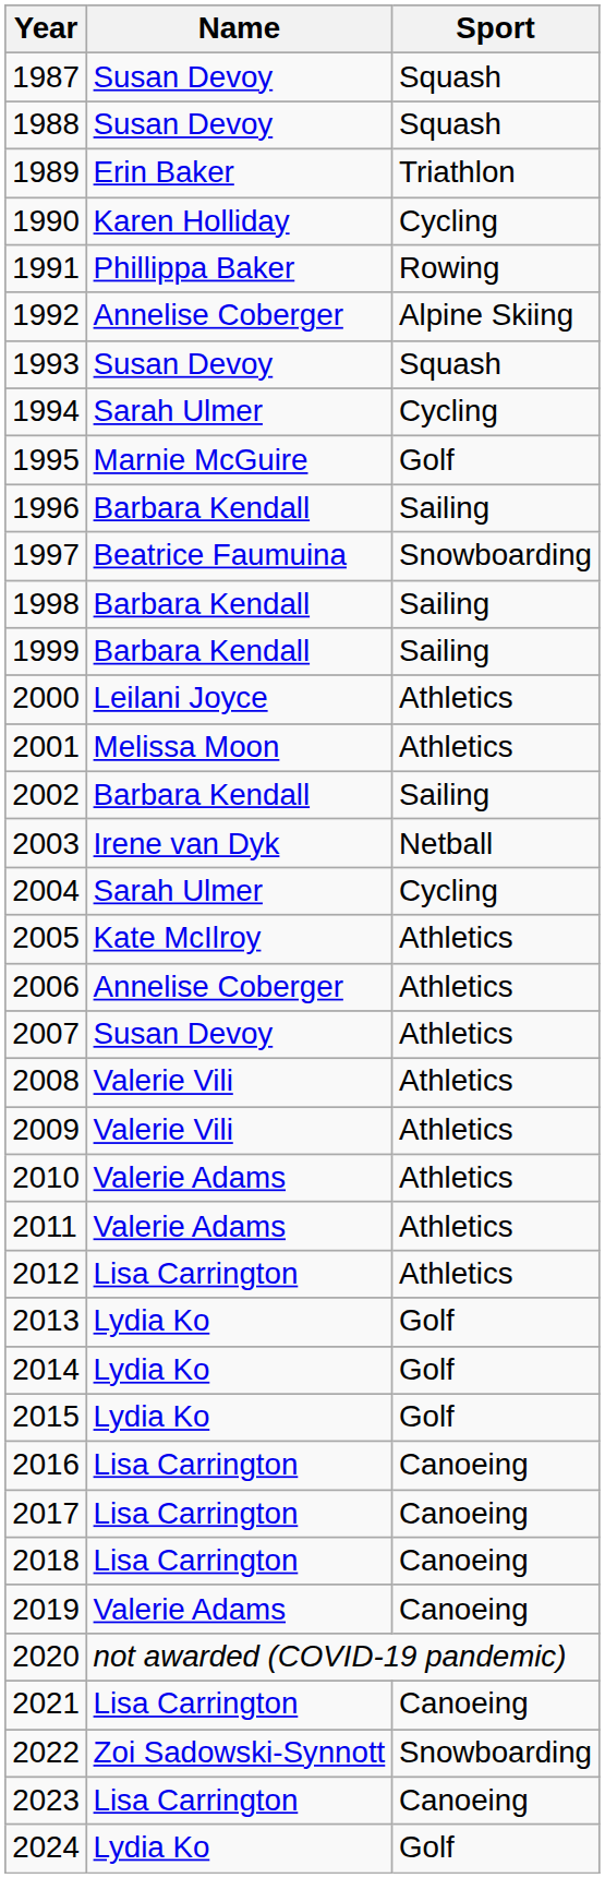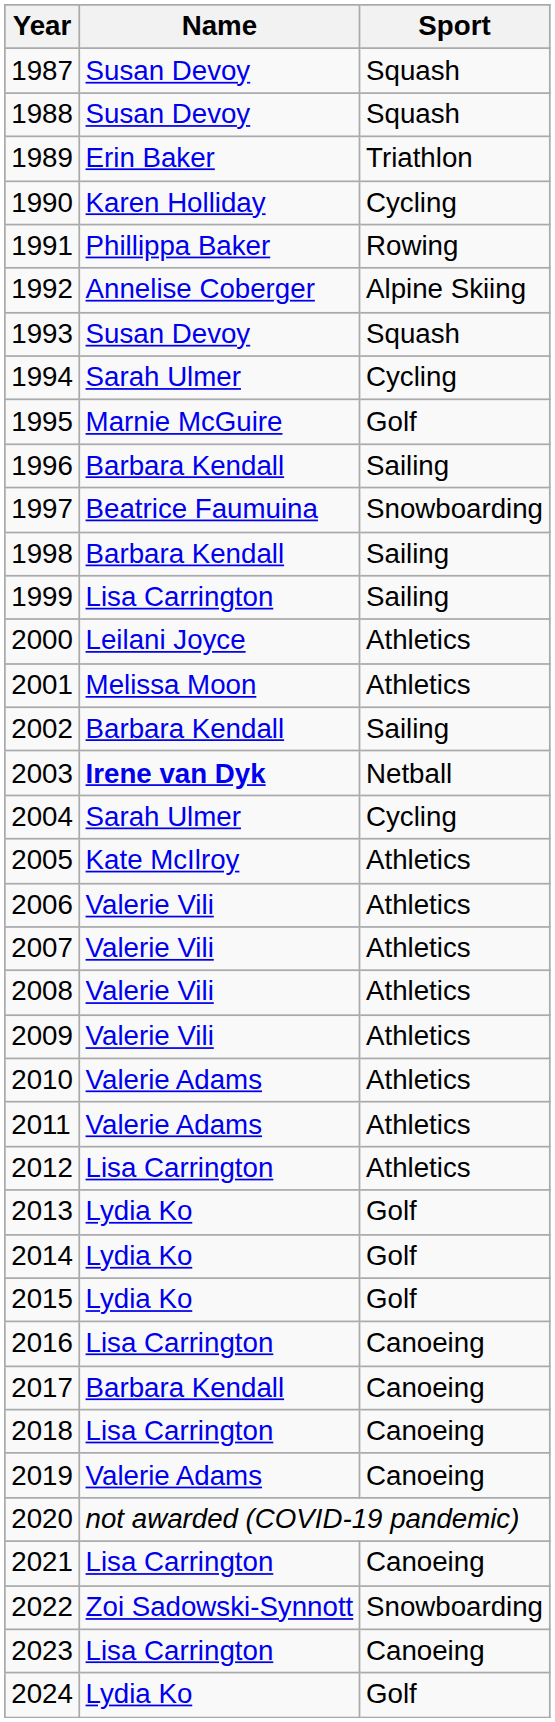1999 | Name: Barbara Kendall -> Lisa Carrington
2003 | Name: normal -> bold
2006 | Name: Annelise Coberger -> Valerie Vili
2007 | Name: Susan Devoy -> Valerie Vili
2017 | Name: Lisa Carrington -> Barbara Kendall
